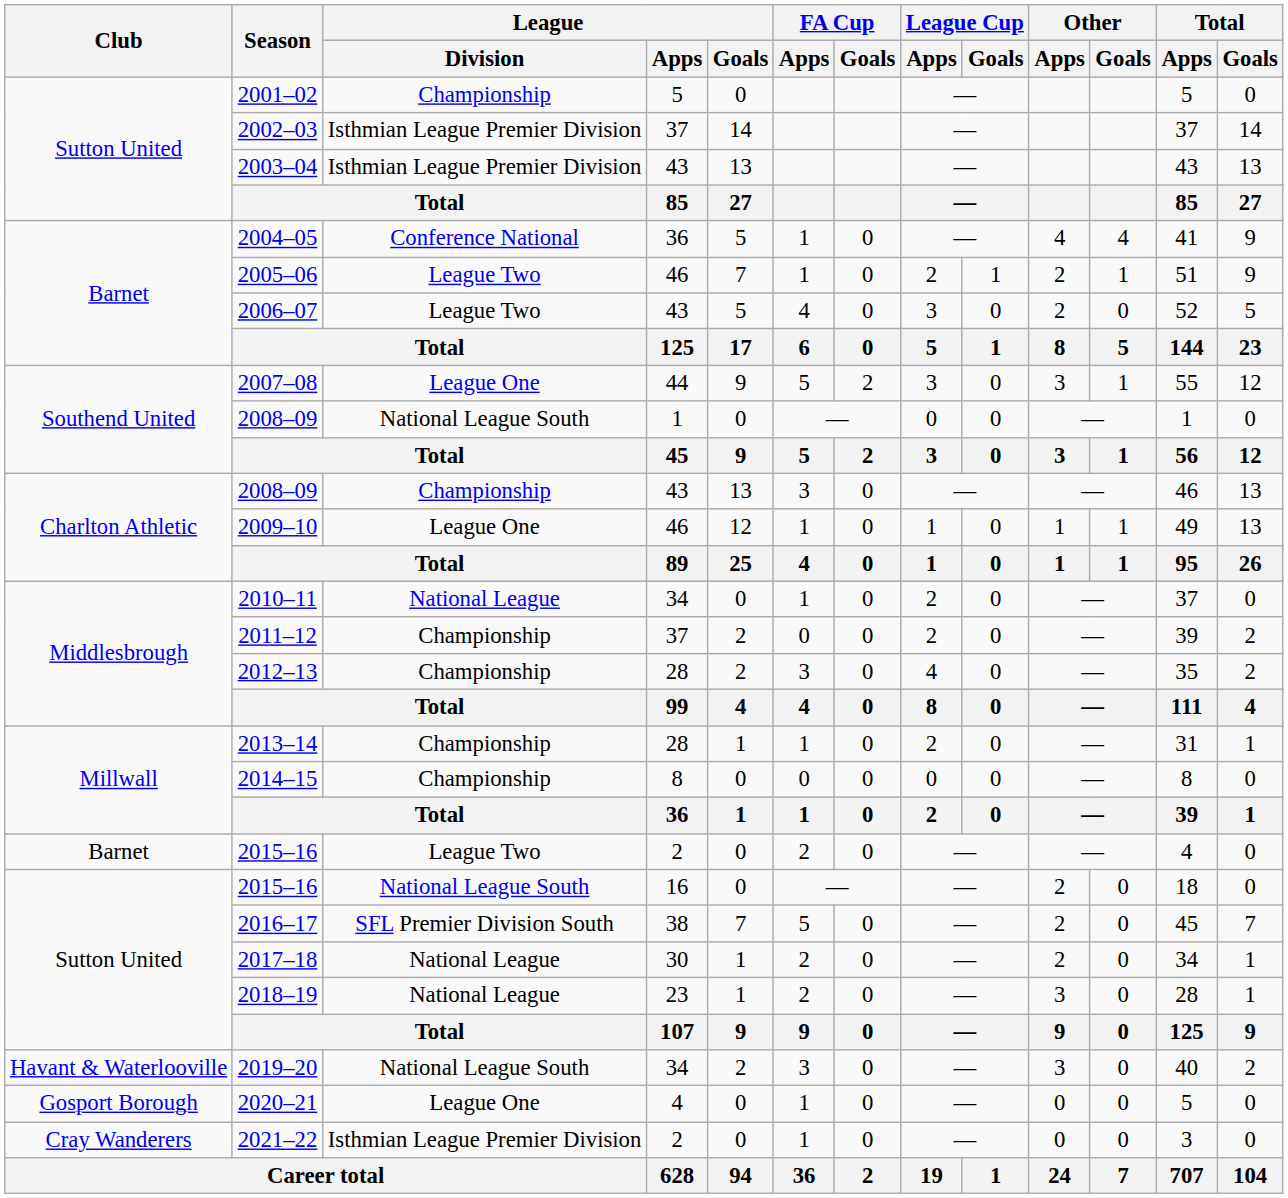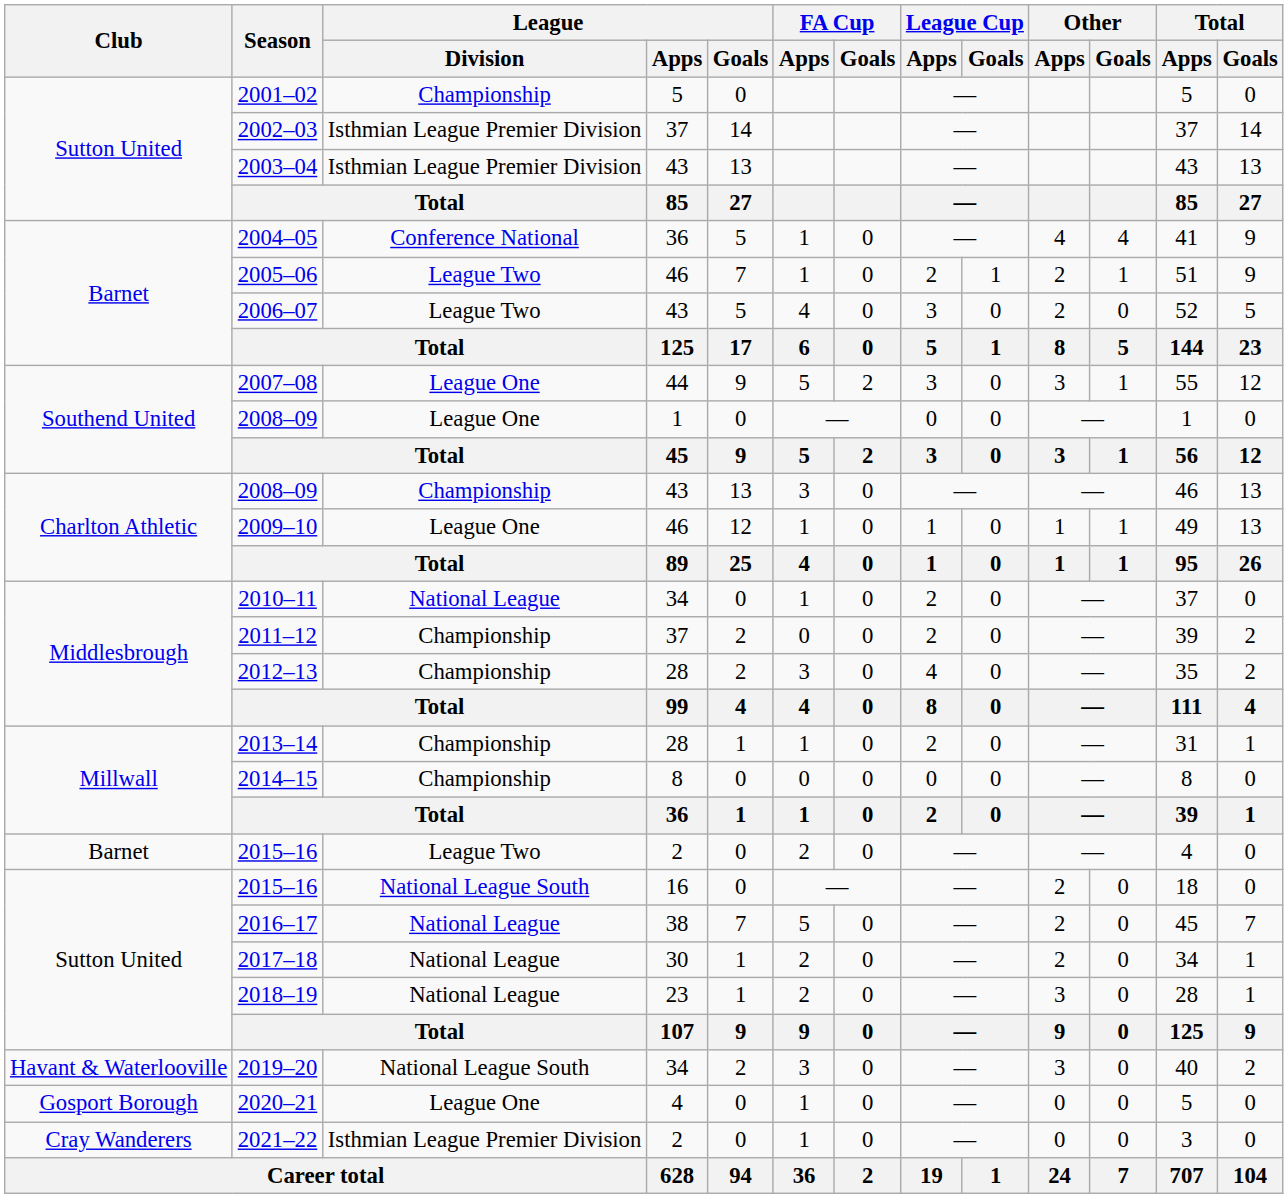2008–09 / 1 | League / Division: National League South -> League One
2016–17 | League / Division: SFL Premier Division South -> National League
